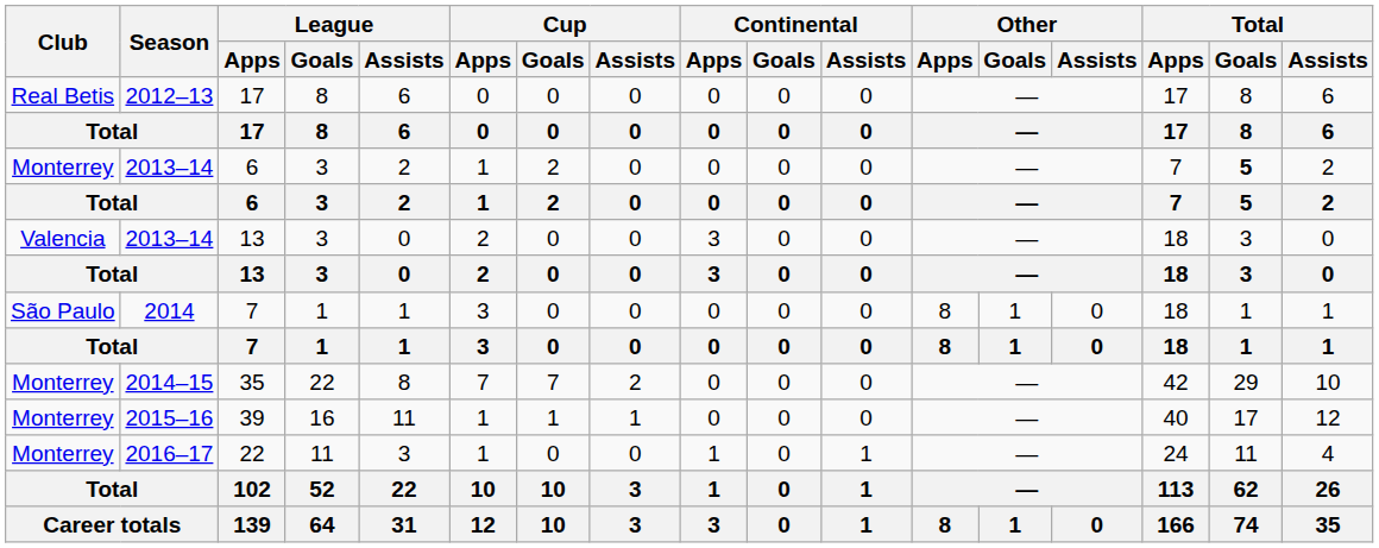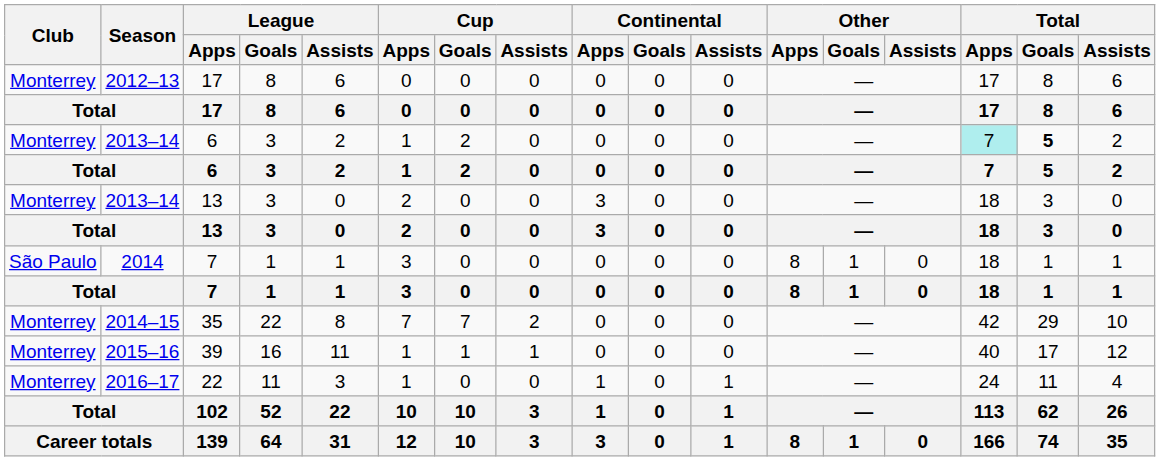2012–13 / 17 | Club: Real Betis -> Monterrey
2013–14 / 6 | Total / Apps: no background -> paleturquoise background
2013–14 / 13 | Club: Valencia -> Monterrey
